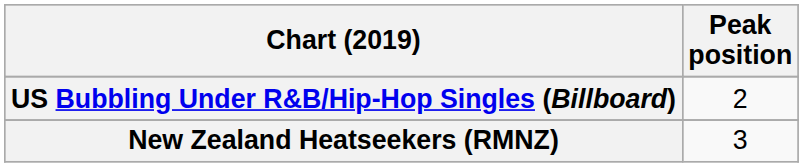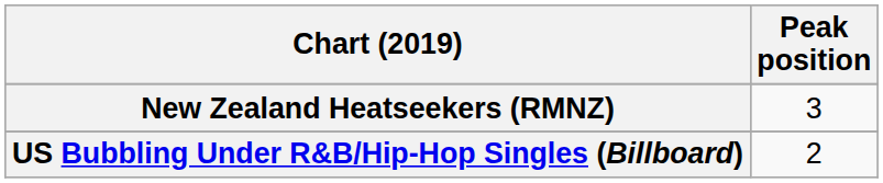rows swapped: New Zealand Heatseekers (RMNZ) <-> US Bubbling Under R&B/Hip-Hop Singles (Billboard)
